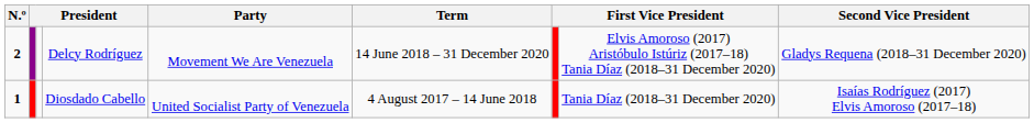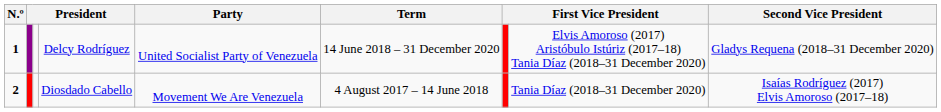Delcy Rodríguez | N.º: 2 -> 1
Delcy Rodríguez | Party: Movement We Are Venezuela -> United Socialist Party of Venezuela
Diosdado Cabello | N.º: 1 -> 2
Diosdado Cabello | Party: United Socialist Party of Venezuela -> Movement We Are Venezuela
